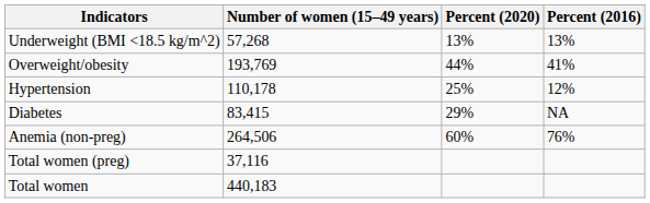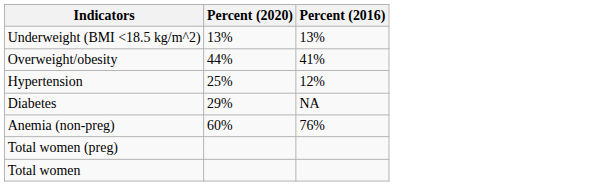- column: Number of women (15–49 years) | 57,268 | 193,769 | 110,178 | 83,415 | 264,506 | 37,116 | 440,183
